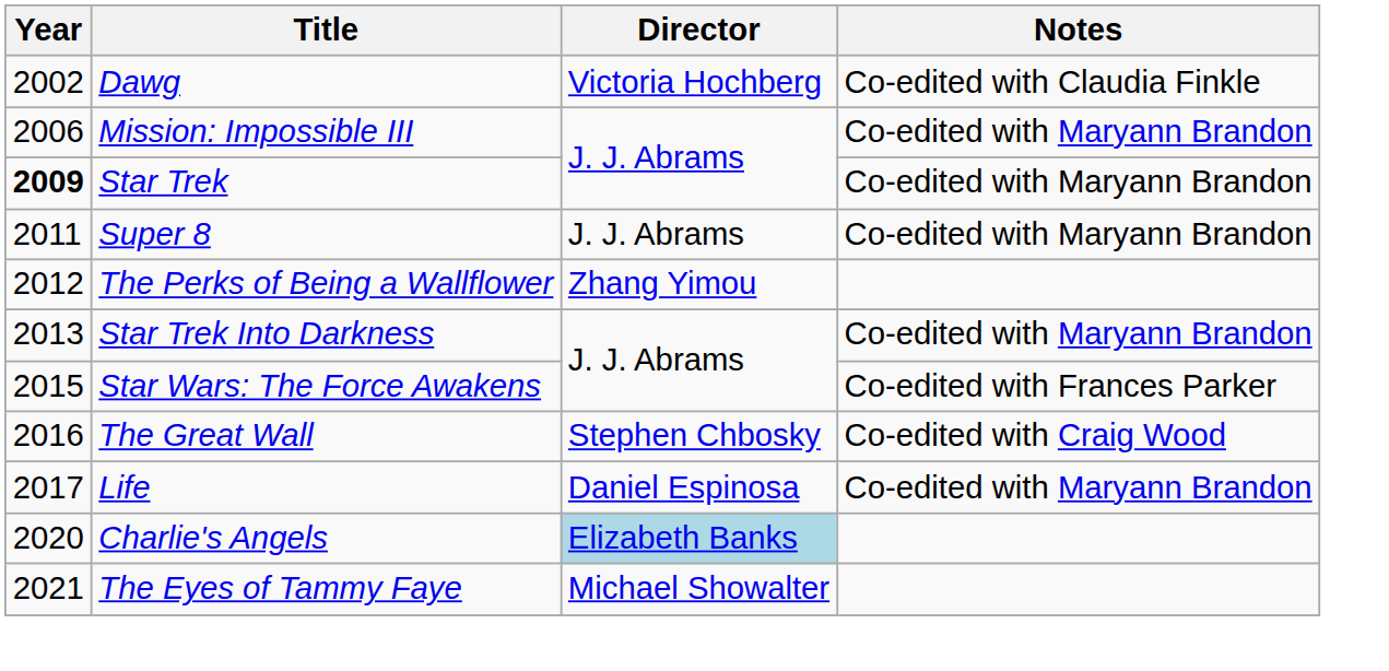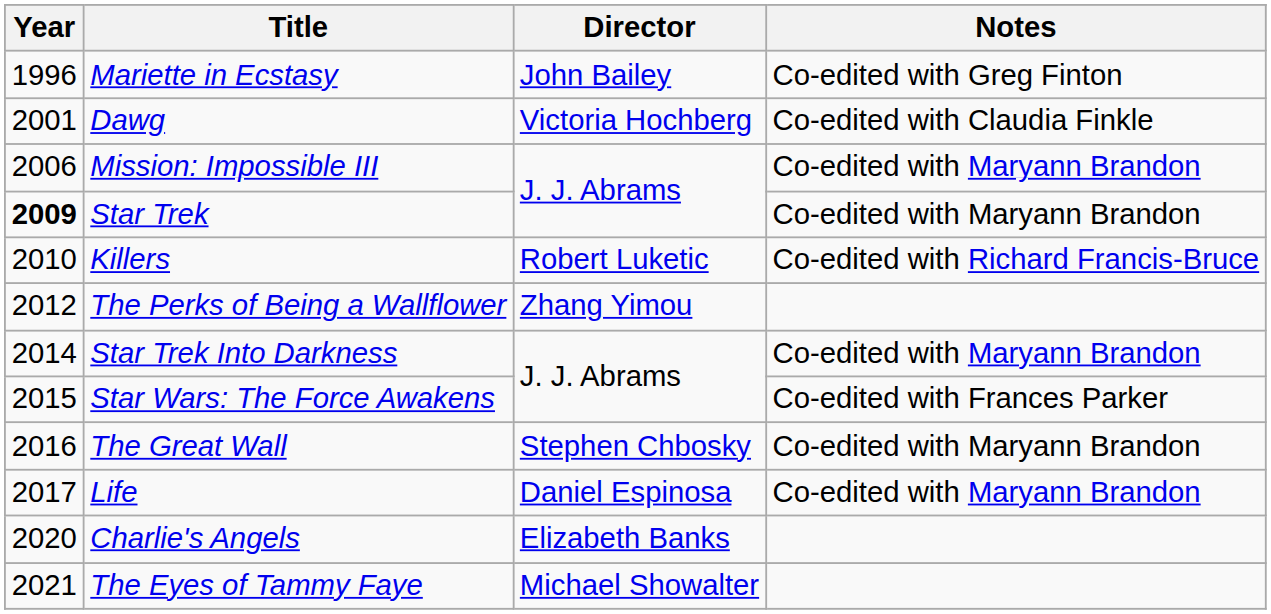+ row: 1996 | Mariette in Ecstasy | John Bailey | Co-edited with Greg Finton
Dawg | Year: 2002 -> 2001
+ row: 2010 | Killers | Robert Luketic | Co-edited with Richard Francis-Bruce
- row: 2011 | Super 8 | J. J. Abrams | Co-edited with Maryann Brandon
Star Trek Into Darkness | Year: 2013 -> 2014
The Great Wall | Notes: Co-edited with Craig Wood -> Co-edited with Maryann Brandon
Charlie's Angels | Director: lightblue background -> no background
